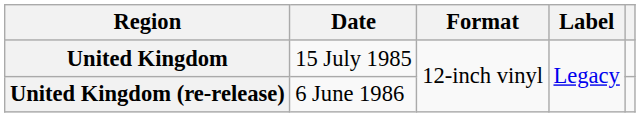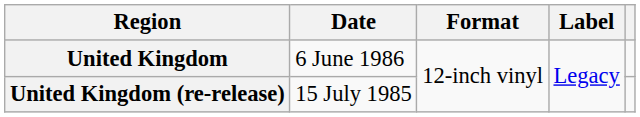United Kingdom | Date: 15 July 1985 -> 6 June 1986
United Kingdom (re-release) | Date: 6 June 1986 -> 15 July 1985
